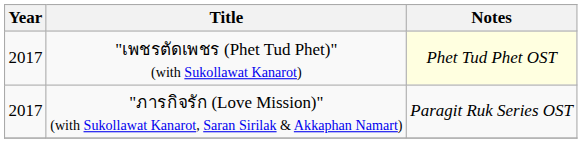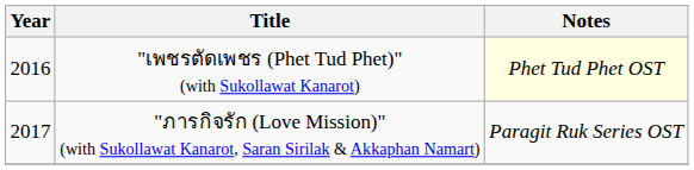"เพชรตัดเพชร (Phet Tud Phet)" (with Sukollawat Kanarot) | Year: 2017 -> 2016
